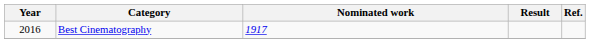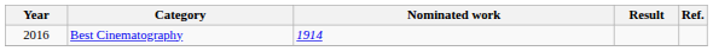Best Cinematography | Nominated work: 1917 -> 1914
